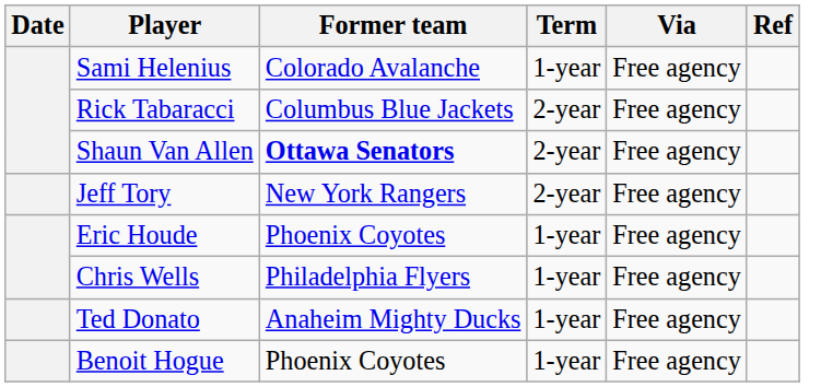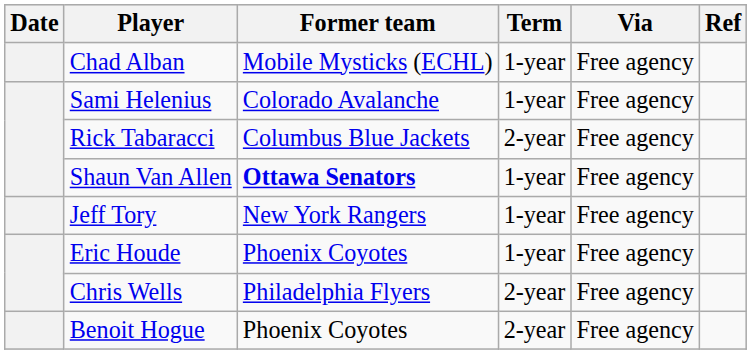+ row: Chad Alban | Mobile Mysticks (ECHL) | 1-year | Free agency
Shaun Van Allen | Term: 2-year -> 1-year
Jeff Tory | Term: 2-year -> 1-year
Chris Wells | Term: 1-year -> 2-year
- row: Ted Donato | Anaheim Mighty Ducks | 1-year | Free agency
Benoit Hogue | Term: 1-year -> 2-year
